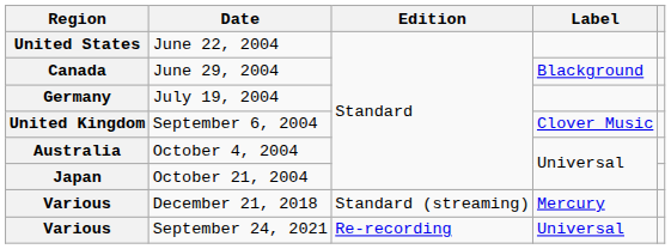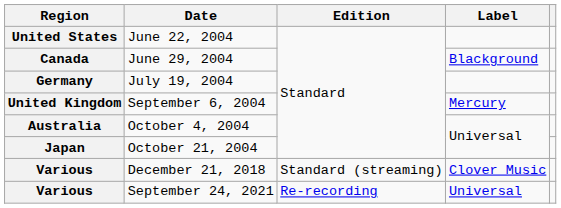September 6, 2004 | Label: Clover Music -> Mercury
December 21, 2018 | Label: Mercury -> Clover Music
